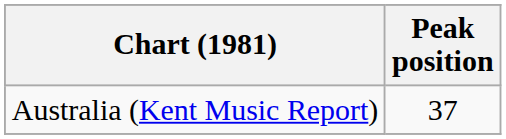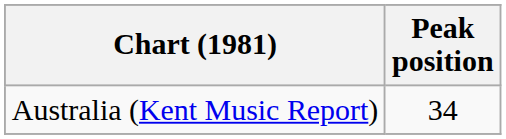Australia (Kent Music Report) | Peak position: 37 -> 34
